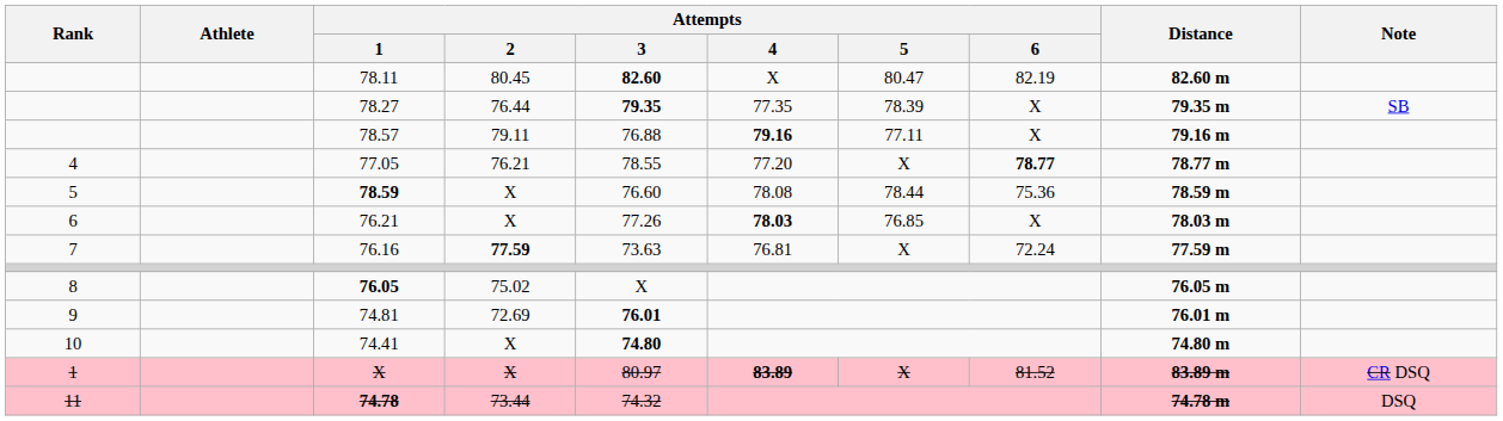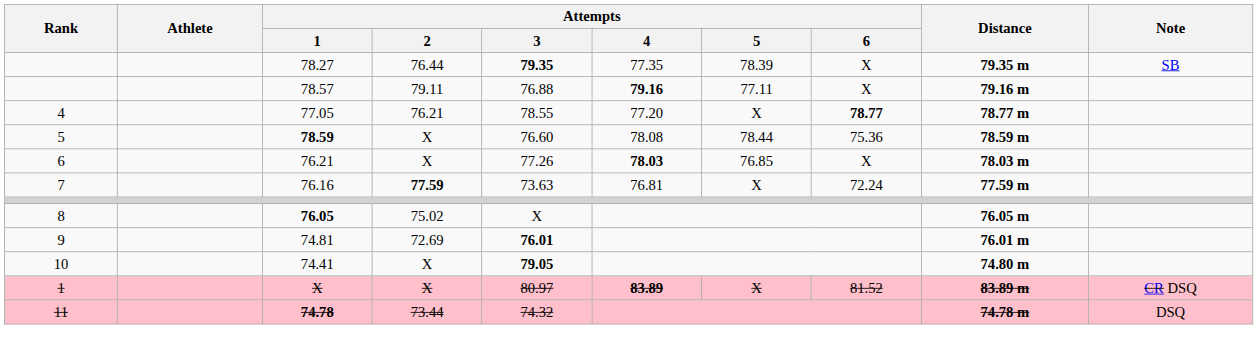- row: 78.11 | 80.45 | 82.60 | X | 80.47 | 82.19 | 82.60 m
74.41 | Attempts / 3: 74.80 -> 79.05
